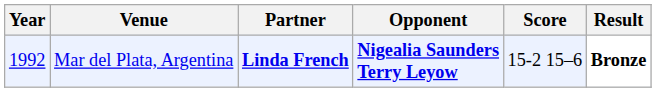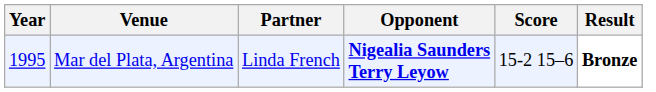Mar del Plata, Argentina | Year: 1992 -> 1995
Mar del Plata, Argentina | Partner: bold -> normal
